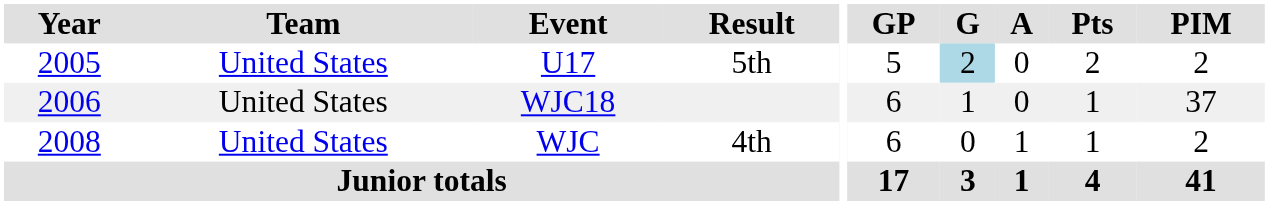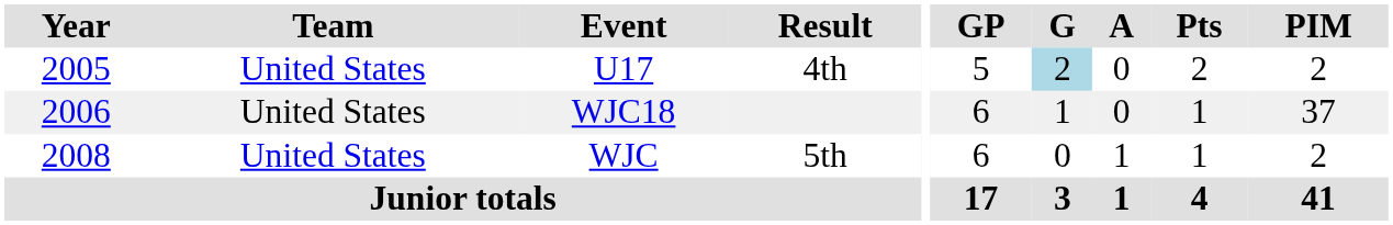U17 | Result: 5th -> 4th
WJC | Result: 4th -> 5th
